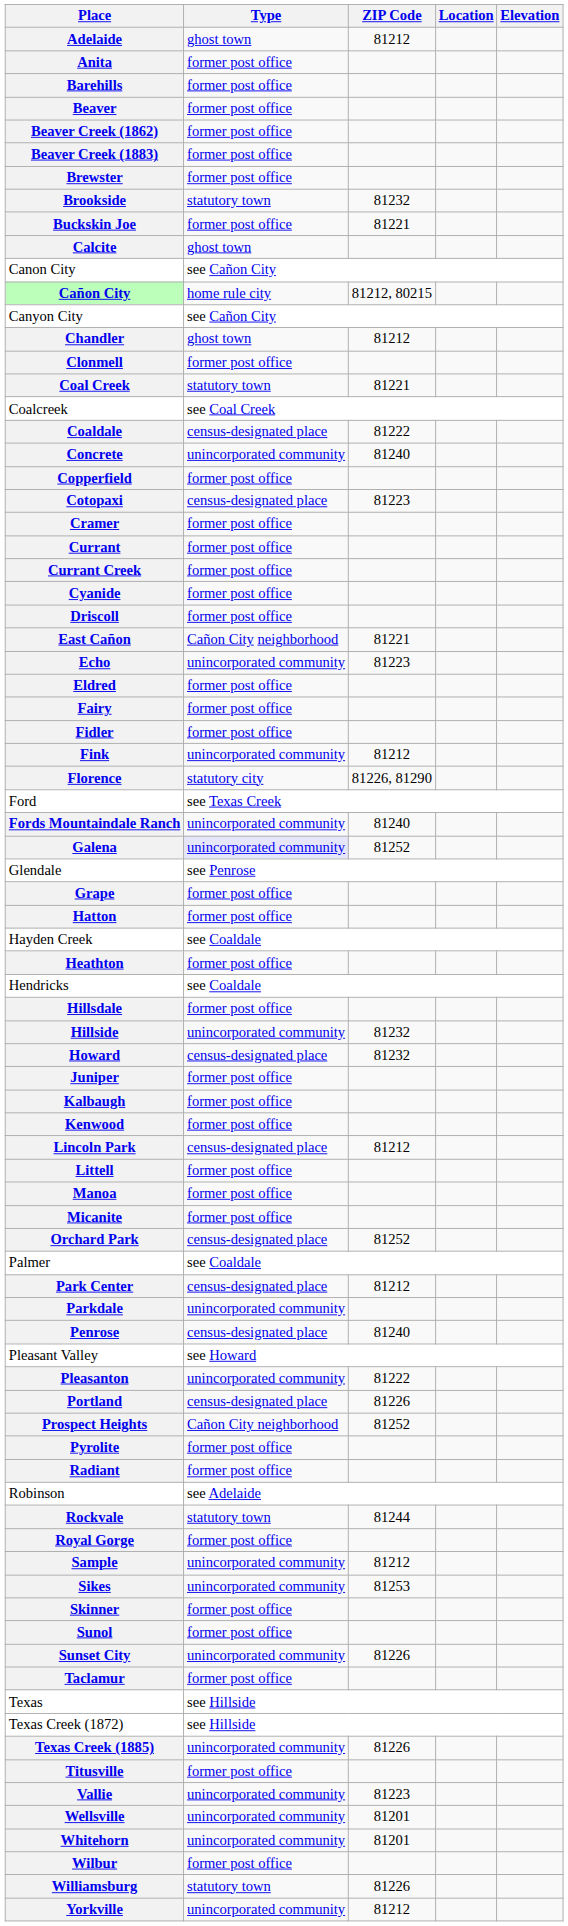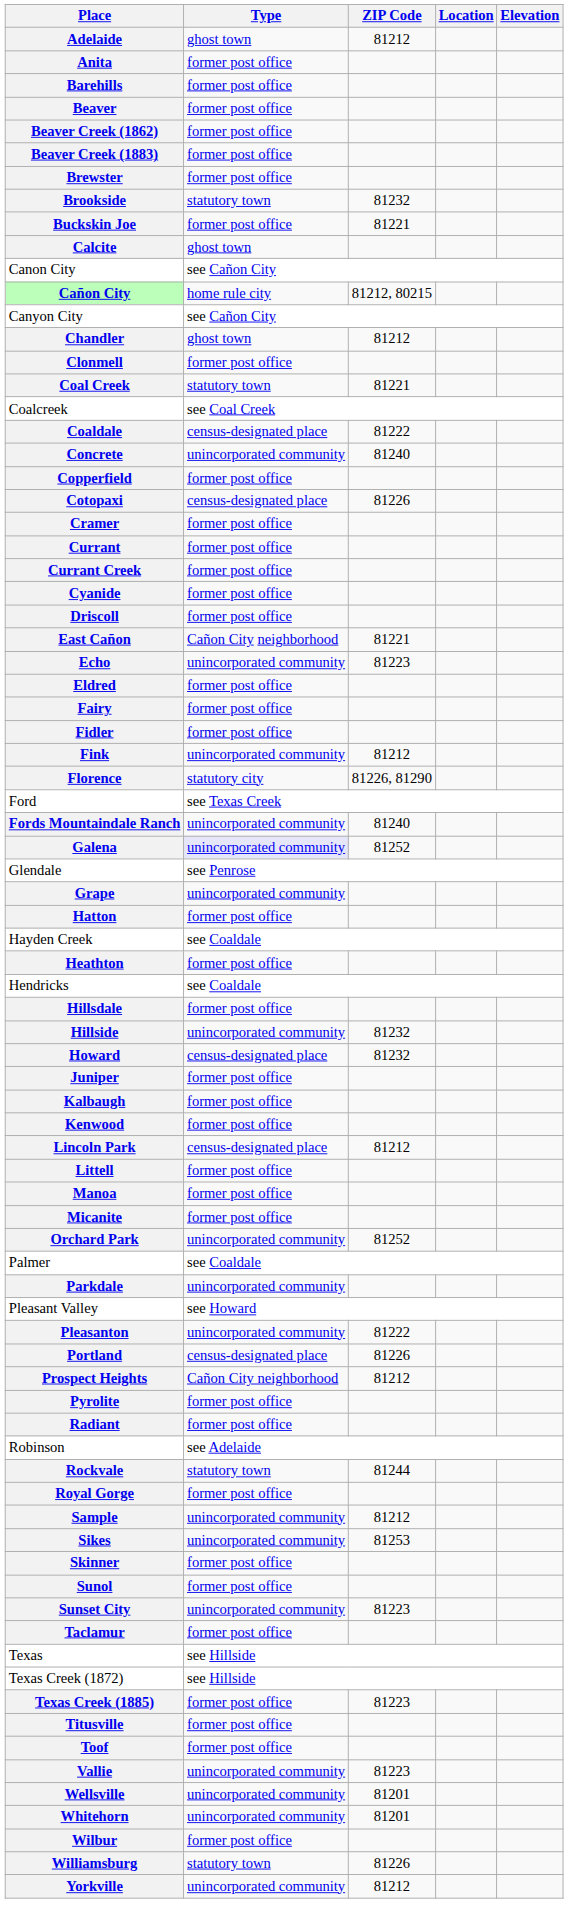Cotopaxi | ZIP Code: 81223 -> 81226
Grape | Type: former post office -> unincorporated community
Orchard Park | Type: census-designated place -> unincorporated community
- row: Park Center | census-designated place | 81212
- row: Penrose | census-designated place | 81240
Prospect Heights | ZIP Code: 81252 -> 81212
Sunset City | ZIP Code: 81226 -> 81223
Texas Creek (1885) | Type: unincorporated community -> former post office
Texas Creek (1885) | ZIP Code: 81226 -> 81223
+ row: Toof | former post office
